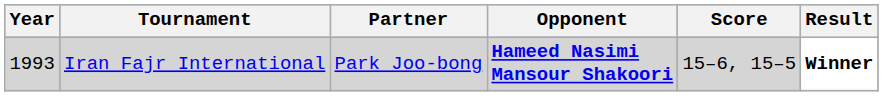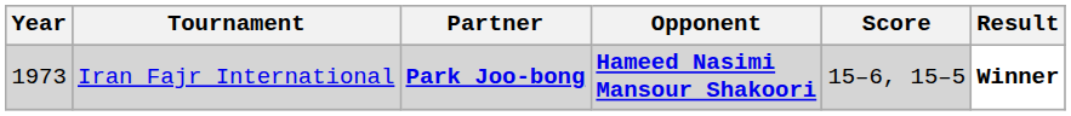Iran Fajr International | Year: 1993 -> 1973
Iran Fajr International | Partner: normal -> bold
